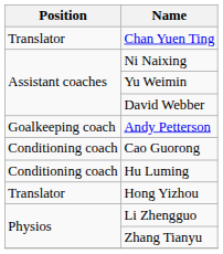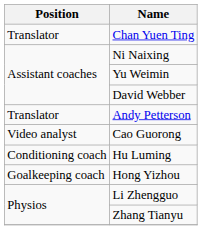Andy Petterson | Position: Goalkeeping coach -> Translator
Cao Guorong | Position: Conditioning coach -> Video analyst
Hong Yizhou | Position: Translator -> Goalkeeping coach
